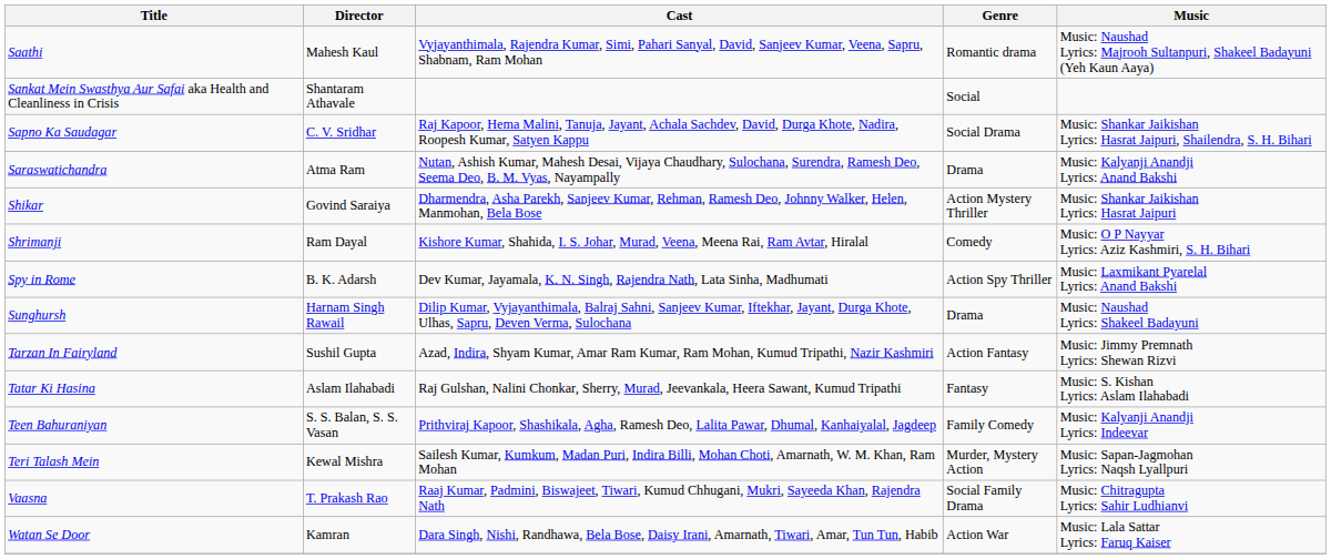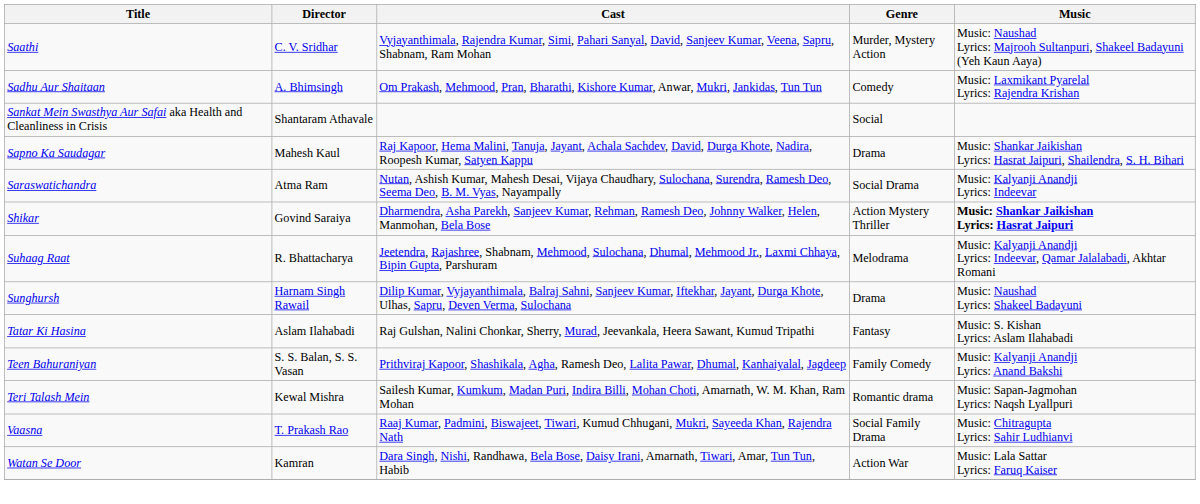Saathi | Director: Mahesh Kaul -> C. V. Sridhar
Saathi | Genre: Romantic drama -> Murder, Mystery Action
+ row: Sadhu Aur Shaitaan | A. Bhimsingh | Om Prakash, Mehmood, Pran, Bharathi, Kishore Kumar, Anwar, Mukri, Jankidas, Tun Tun | Comedy | Music: Laxmikant Pyarelal Lyrics: Rajendra Krishan
Sapno Ka Saudagar | Director: C. V. Sridhar -> Mahesh Kaul
Sapno Ka Saudagar | Genre: Social Drama -> Drama
Saraswatichandra | Genre: Drama -> Social Drama
Saraswatichandra | Music: Music: Kalyanji Anandji Lyrics: Anand Bakshi -> Music: Kalyanji Anandji Lyrics: Indeevar
Shikar | Music: normal -> bold
- row: Shrimanji | Ram Dayal | Kishore Kumar, Shahida, I. S. Johar, Murad, Veena, Meena Rai, Ram Avtar, Hiralal | Comedy | Music: O P Nayyar Lyrics: Aziz Kashmiri, S. H. Bihari
- row: Spy in Rome | B. K. Adarsh | Dev Kumar, Jayamala, K. N. Singh, Rajendra Nath, Lata Sinha, Madhumati | Action Spy Thriller | Music: Laxmikant Pyarelal Lyrics: Anand Bakshi
+ row: Suhaag Raat | R. Bhattacharya | Jeetendra, Rajashree, Shabnam, Mehmood, Sulochana, Dhumal, Mehmood Jr., Laxmi Chhaya, Bipin Gupta, Parshuram | Melodrama | Music: Kalyanji Anandji Lyrics: Indeevar, Qamar Jalalabadi, Akhtar Romani
- row: Tarzan In Fairyland | Sushil Gupta | Azad, Indira, Shyam Kumar, Amar Ram Kumar, Ram Mohan, Kumud Tripathi, Nazir Kashmiri | Action Fantasy | Music: Jimmy Premnath Lyrics: Shewan Rizvi
Teen Bahuraniyan | Music: Music: Kalyanji Anandji Lyrics: Indeevar -> Music: Kalyanji Anandji Lyrics: Anand Bakshi
Teri Talash Mein | Genre: Murder, Mystery Action -> Romantic drama
